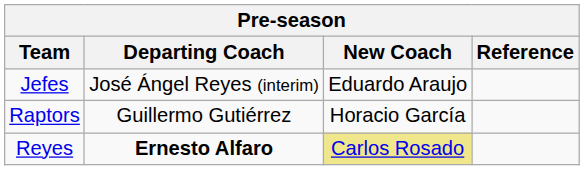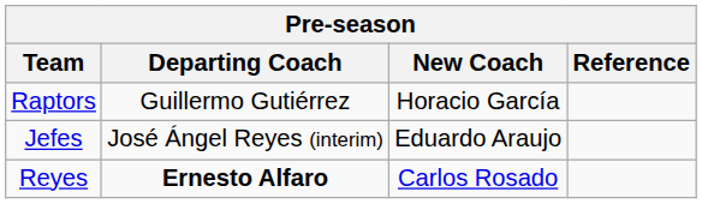rows swapped: Jefes <-> Raptors
Reyes | New Coach: khaki background -> no background
